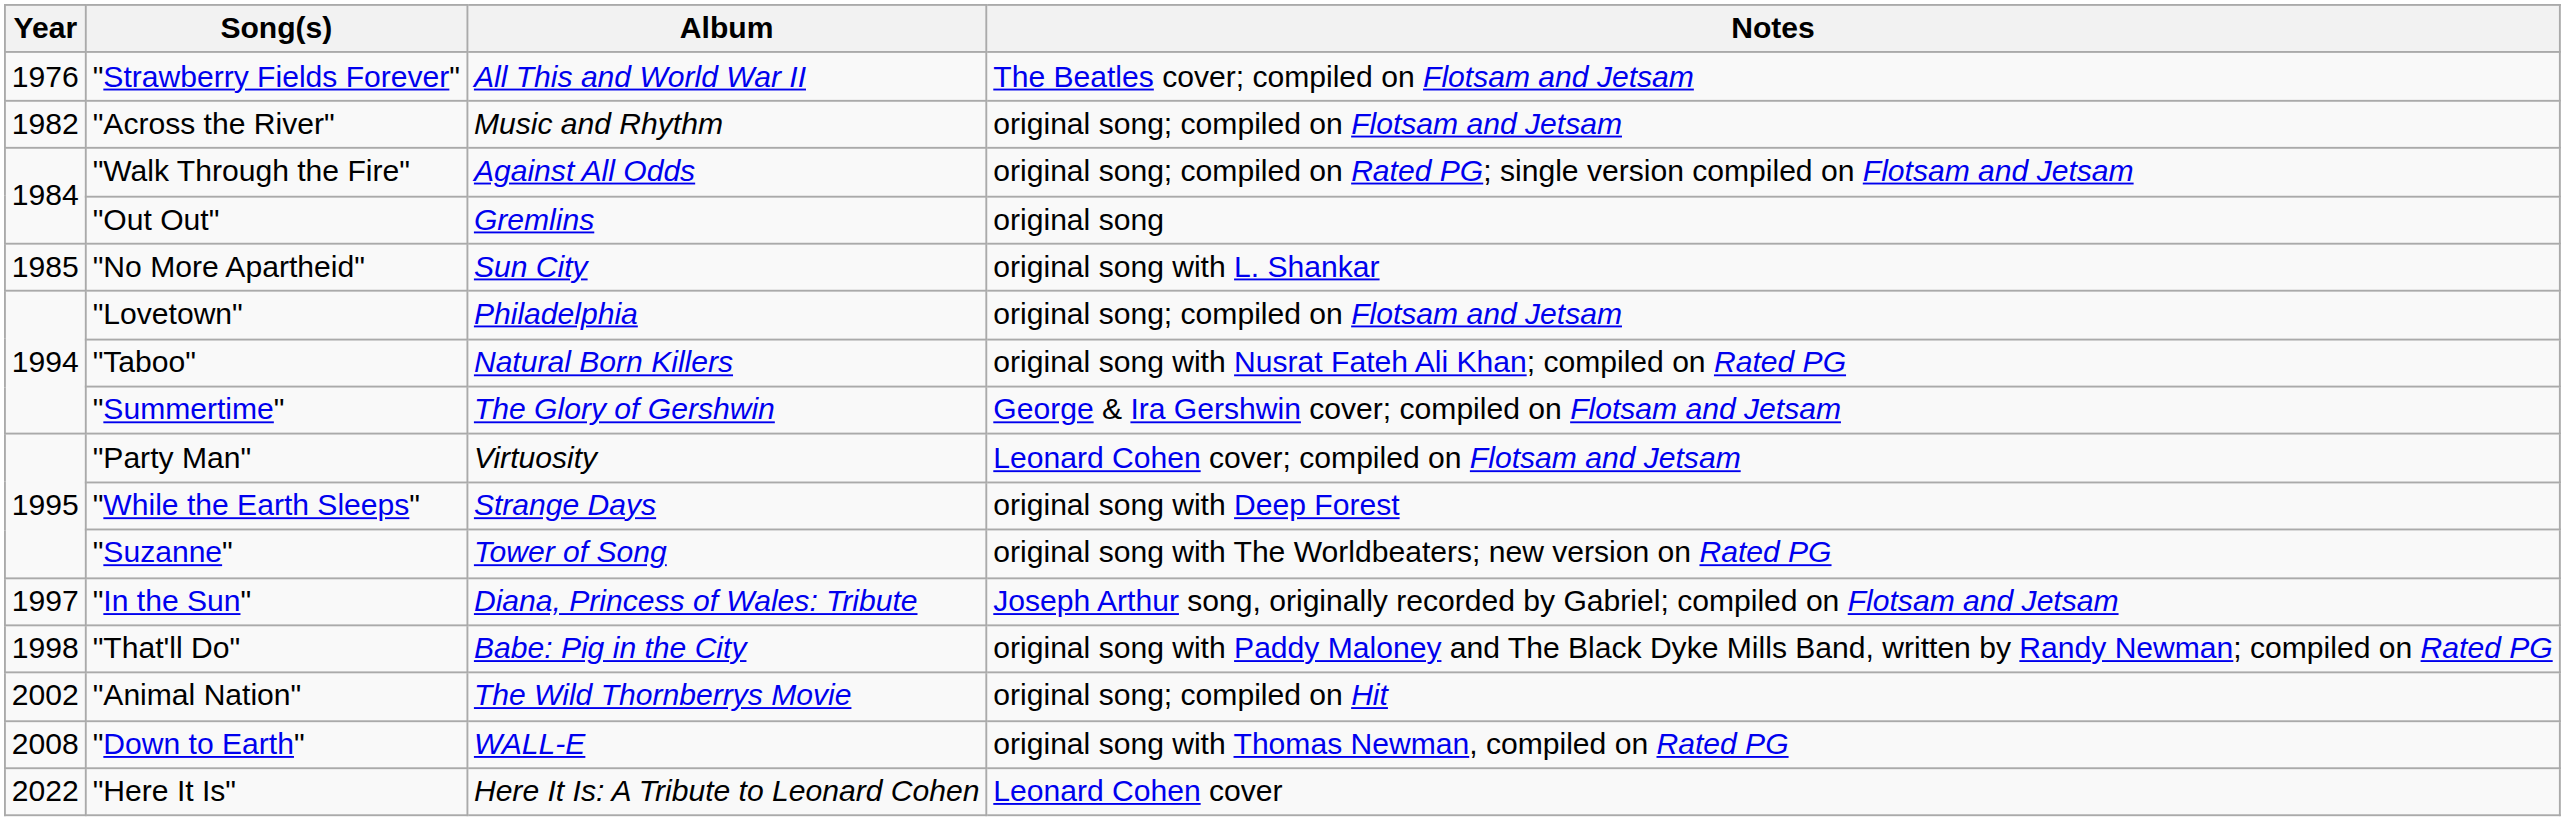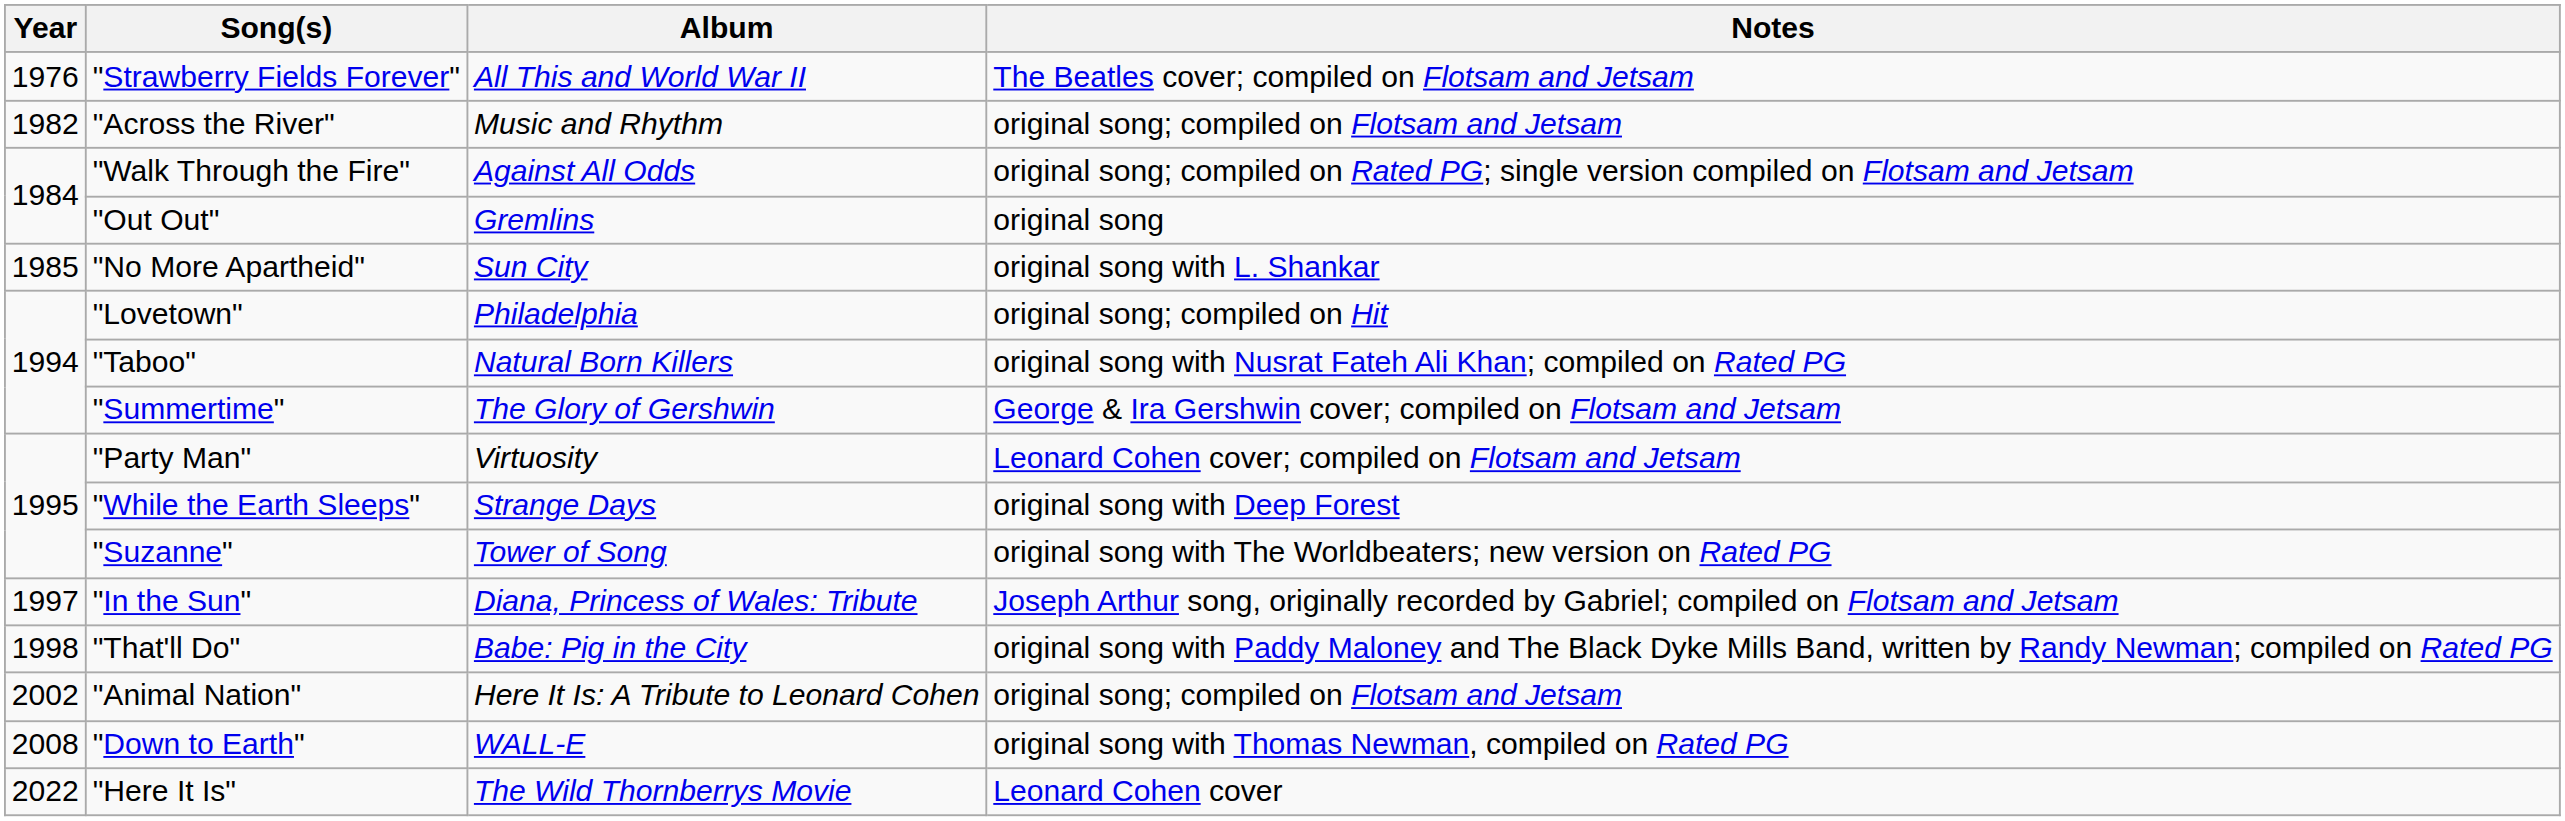"Lovetown" | Notes: original song; compiled on Flotsam and Jetsam -> original song; compiled on Hit
"Animal Nation" | Album: The Wild Thornberrys Movie -> Here It Is: A Tribute to Leonard Cohen
"Animal Nation" | Notes: original song; compiled on Hit -> original song; compiled on Flotsam and Jetsam
"Here It Is" | Album: Here It Is: A Tribute to Leonard Cohen -> The Wild Thornberrys Movie
